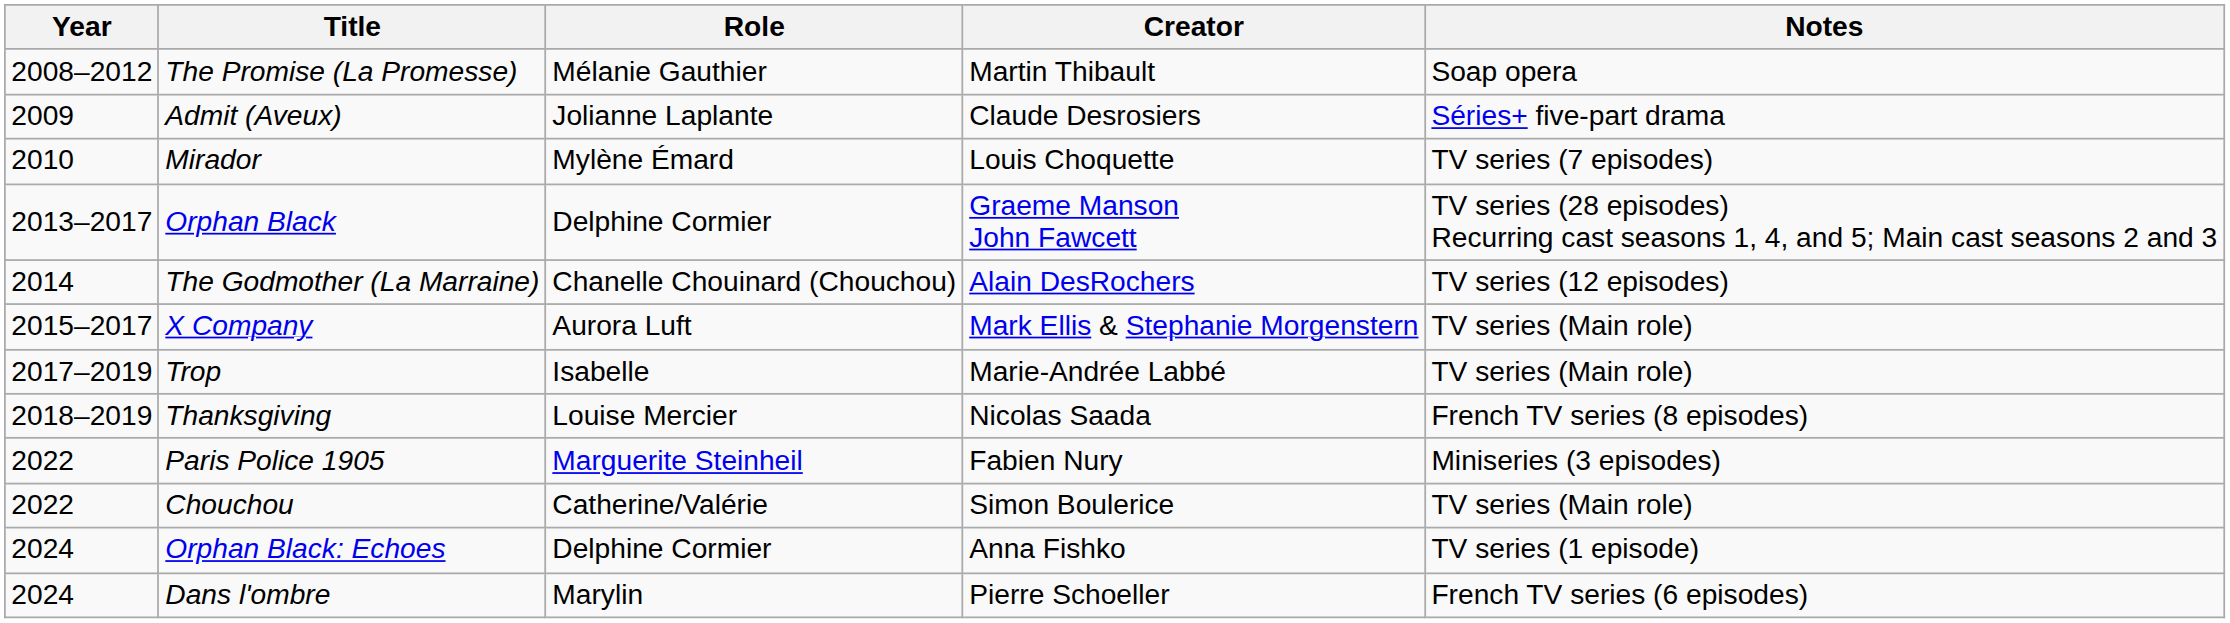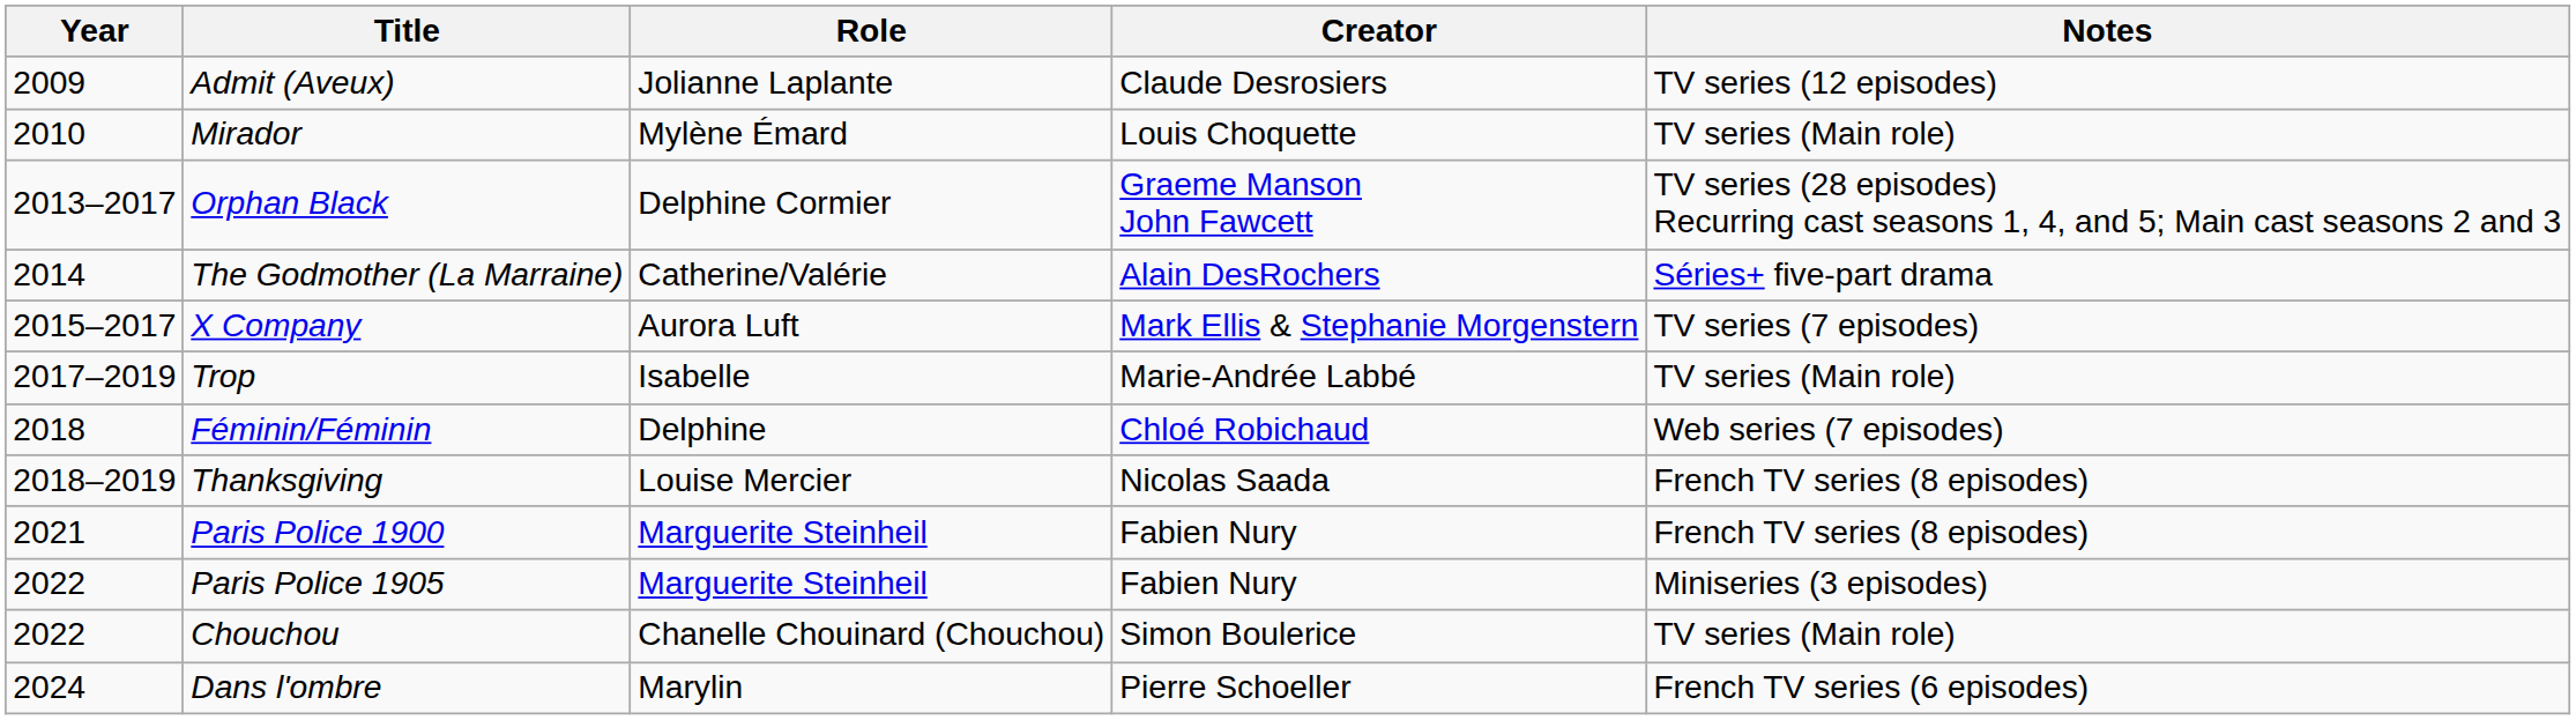- row: 2008–2012 | The Promise (La Promesse) | Mélanie Gauthier | Martin Thibault | Soap opera
Admit (Aveux) | Notes: Séries+ five-part drama -> TV series (12 episodes)
Mirador | Notes: TV series (7 episodes) -> TV series (Main role)
The Godmother (La Marraine) | Role: Chanelle Chouinard (Chouchou) -> Catherine/Valérie
The Godmother (La Marraine) | Notes: TV series (12 episodes) -> Séries+ five-part drama
X Company | Notes: TV series (Main role) -> TV series (7 episodes)
+ row: 2018 | Féminin/Féminin | Delphine | Chloé Robichaud | Web series (7 episodes)
+ row: 2021 | Paris Police 1900 | Marguerite Steinheil | Fabien Nury | French TV series (8 episodes)
Chouchou | Role: Catherine/Valérie -> Chanelle Chouinard (Chouchou)
- row: 2024 | Orphan Black: Echoes | Delphine Cormier | Anna Fishko | TV series (1 episode)
